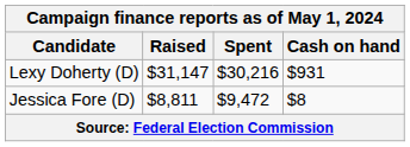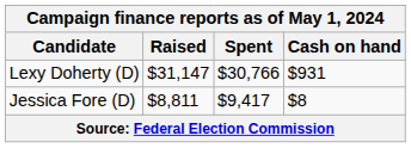Lexy Doherty (D) | Spent: $30,216 -> $30,766
Jessica Fore (D) | Spent: $9,472 -> $9,417
